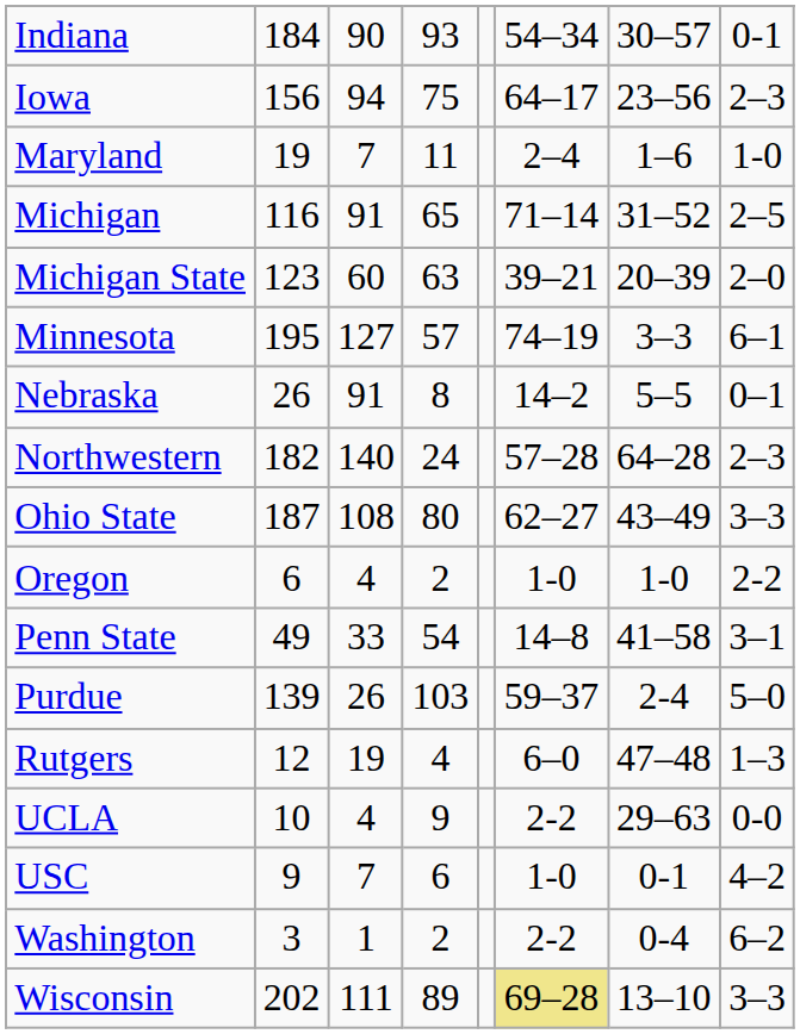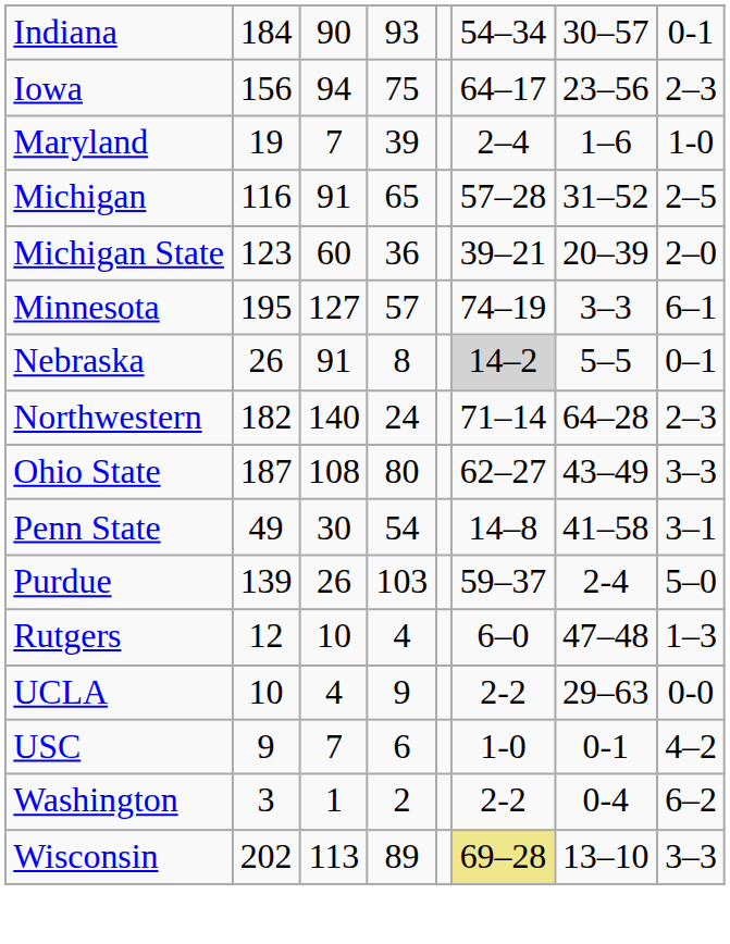Maryland | column 4: 11 -> 39
Michigan | column 6: 71–14 -> 57–28
Michigan State | column 4: 63 -> 36
Nebraska | column 6: no background -> lightgrey background
Northwestern | column 6: 57–28 -> 71–14
- row: Oregon | 6 | 4 | 2 | 1-0 | 1-0 | 2-2
Penn State | column 3: 33 -> 30
Rutgers | column 3: 19 -> 10
Wisconsin | column 3: 111 -> 113
